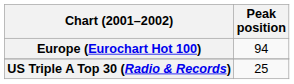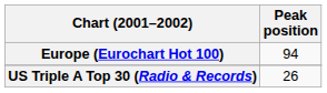US Triple A Top 30 (Radio & Records) | Peak position: 25 -> 26
